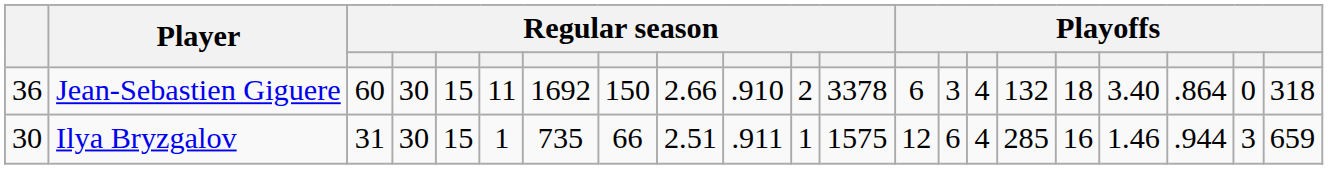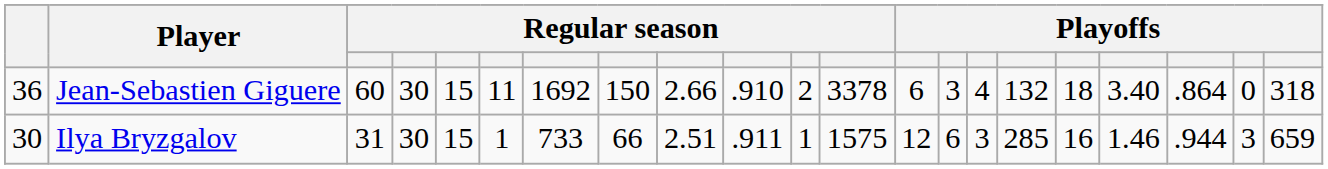Ilya Bryzgalov | column 7: 735 -> 733
Ilya Bryzgalov | column 15: 4 -> 3
